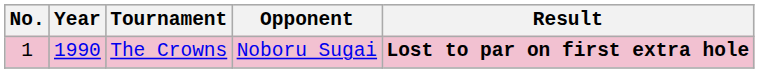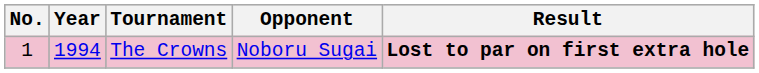The Crowns | Year: 1990 -> 1994
